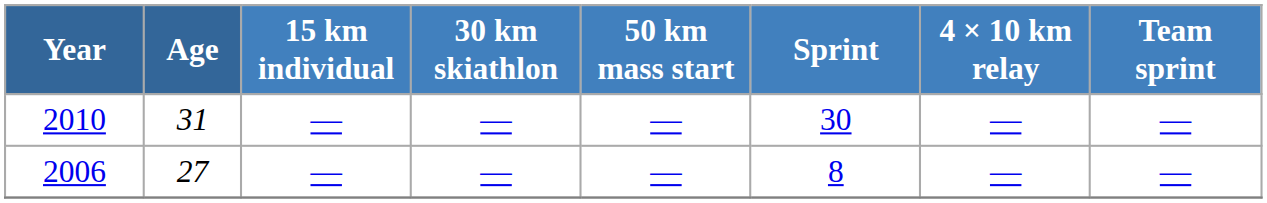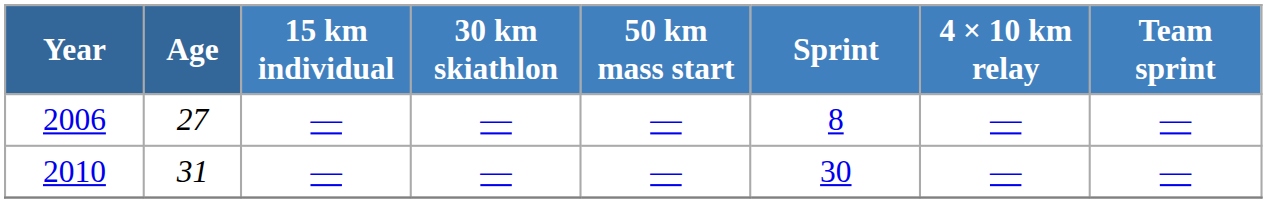rows swapped: 2006 <-> 2010
